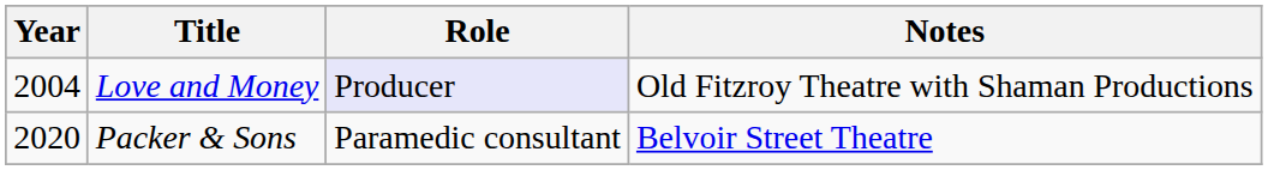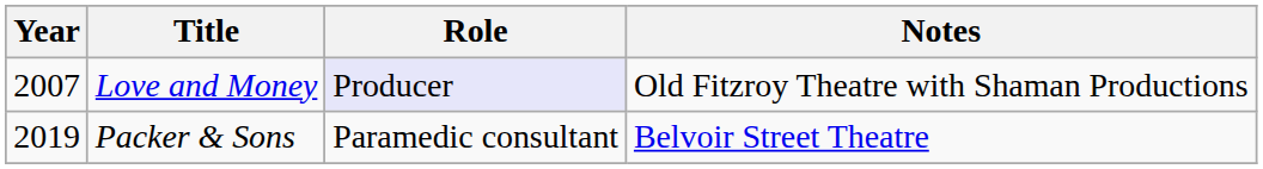Love and Money | Year: 2004 -> 2007
Packer & Sons | Year: 2020 -> 2019
